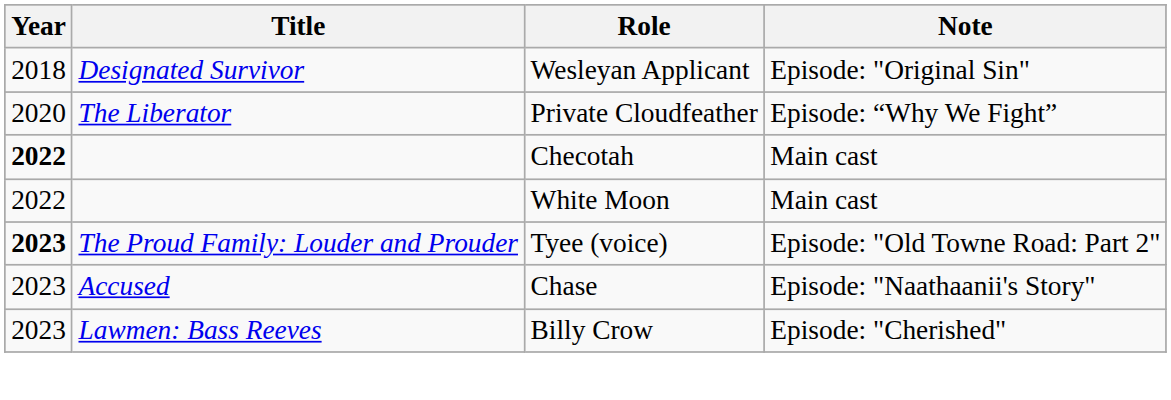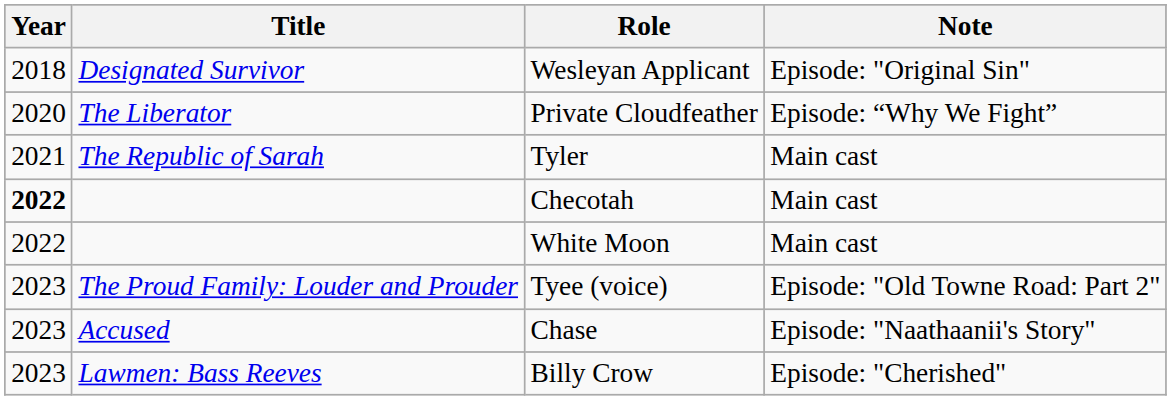+ row: 2021 | The Republic of Sarah | Tyler | Main cast
Tyee (voice) | Year: bold -> normal
